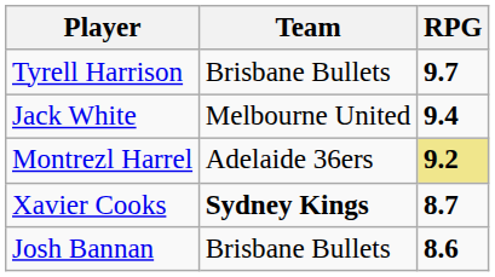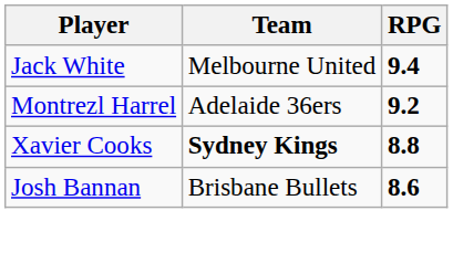- row: Tyrell Harrison | Brisbane Bullets | 9.7
Montrezl Harrel | RPG: khaki background -> no background
Xavier Cooks | RPG: 8.7 -> 8.8
